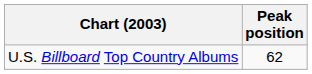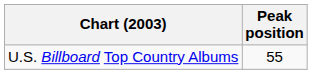U.S. Billboard Top Country Albums | Peak position: 62 -> 55
